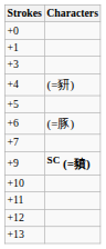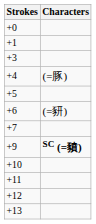+4 | Characters: (=豜) -> (=豚)
+6 | Characters: (=豚) -> (=豜)
